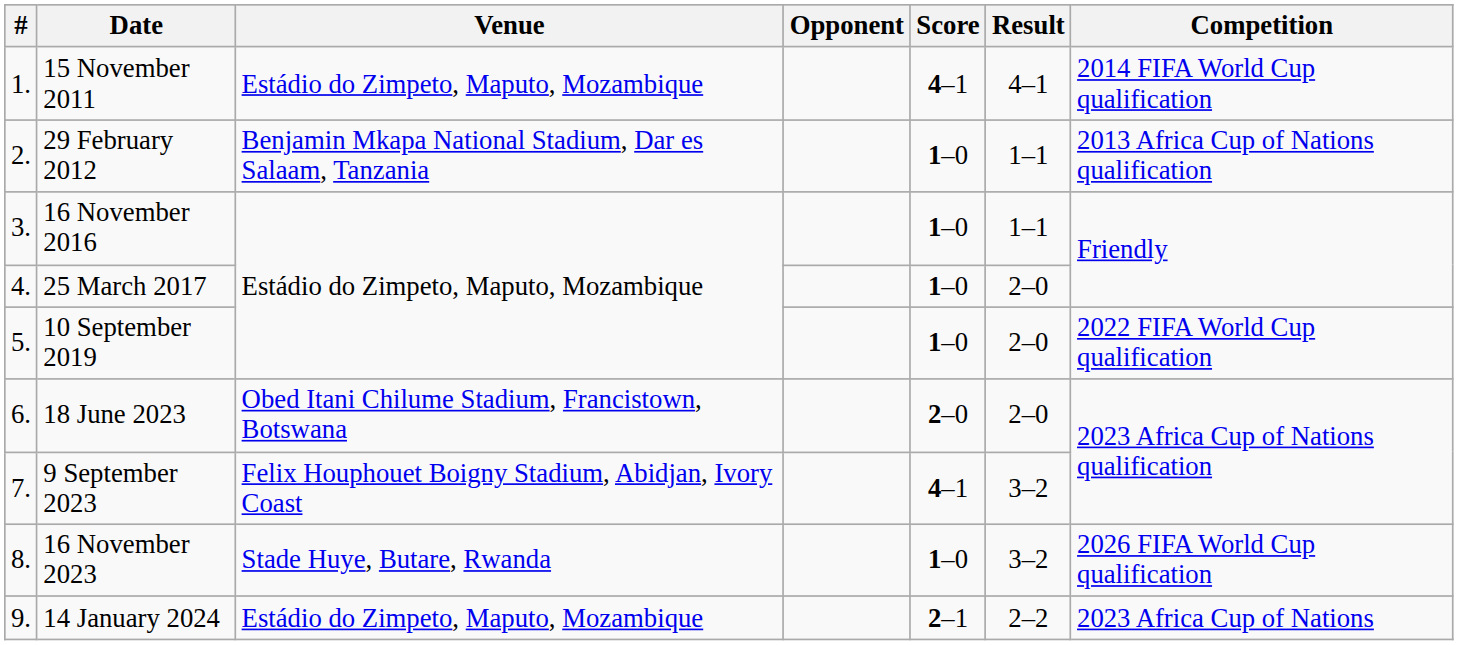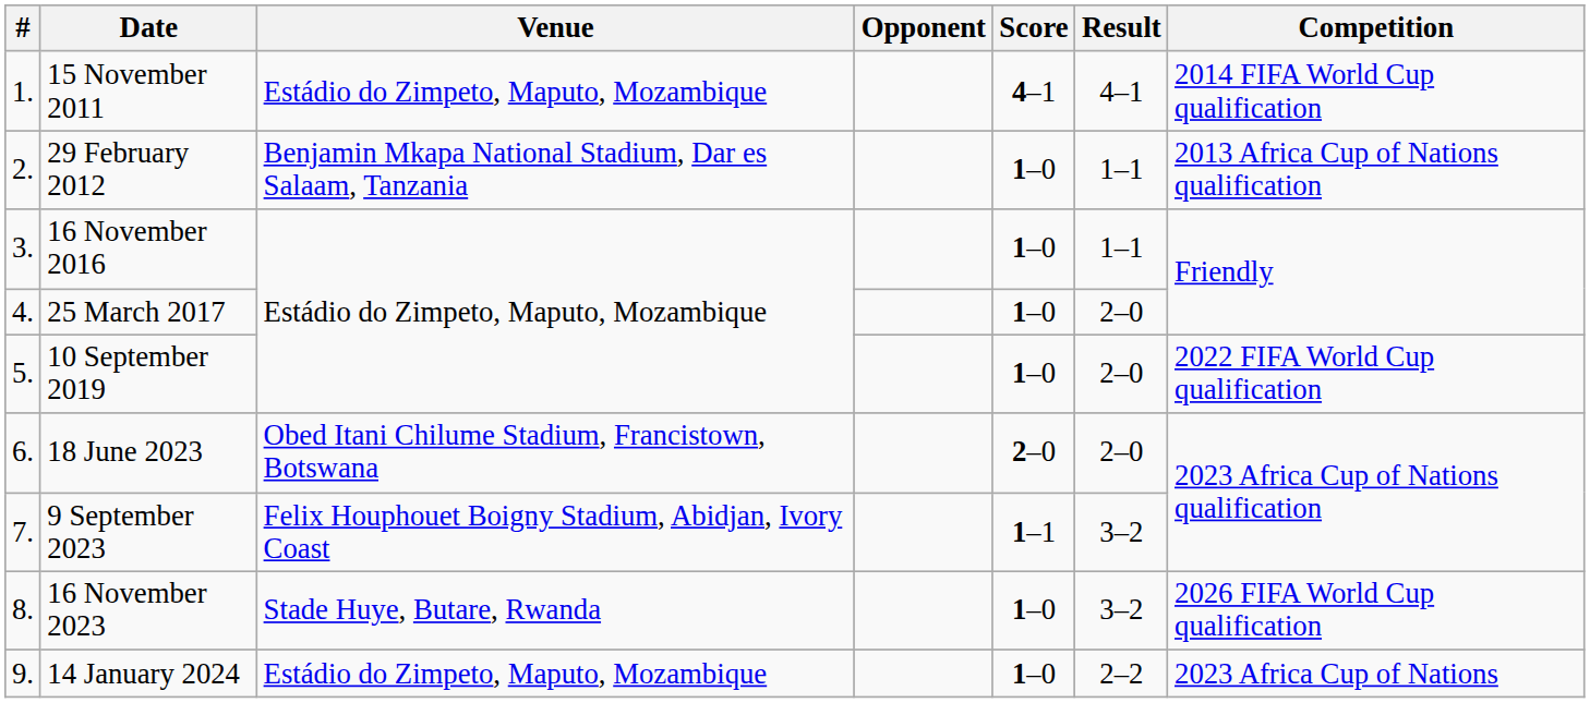9 September 2023 | Score: 4–1 -> 1–1
14 January 2024 | Score: 2–1 -> 1–0
